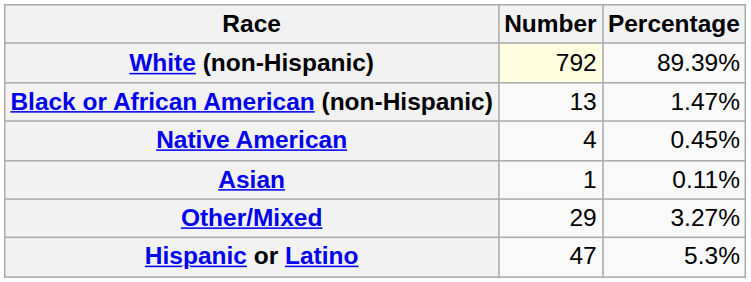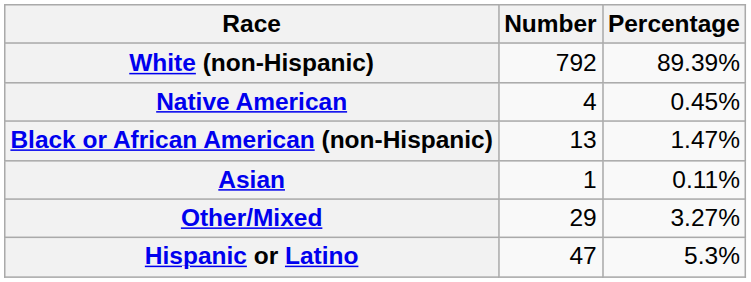White (non-Hispanic) | Number: lightyellow background -> no background
rows swapped: Black or African American (non-Hispanic) <-> Native American
